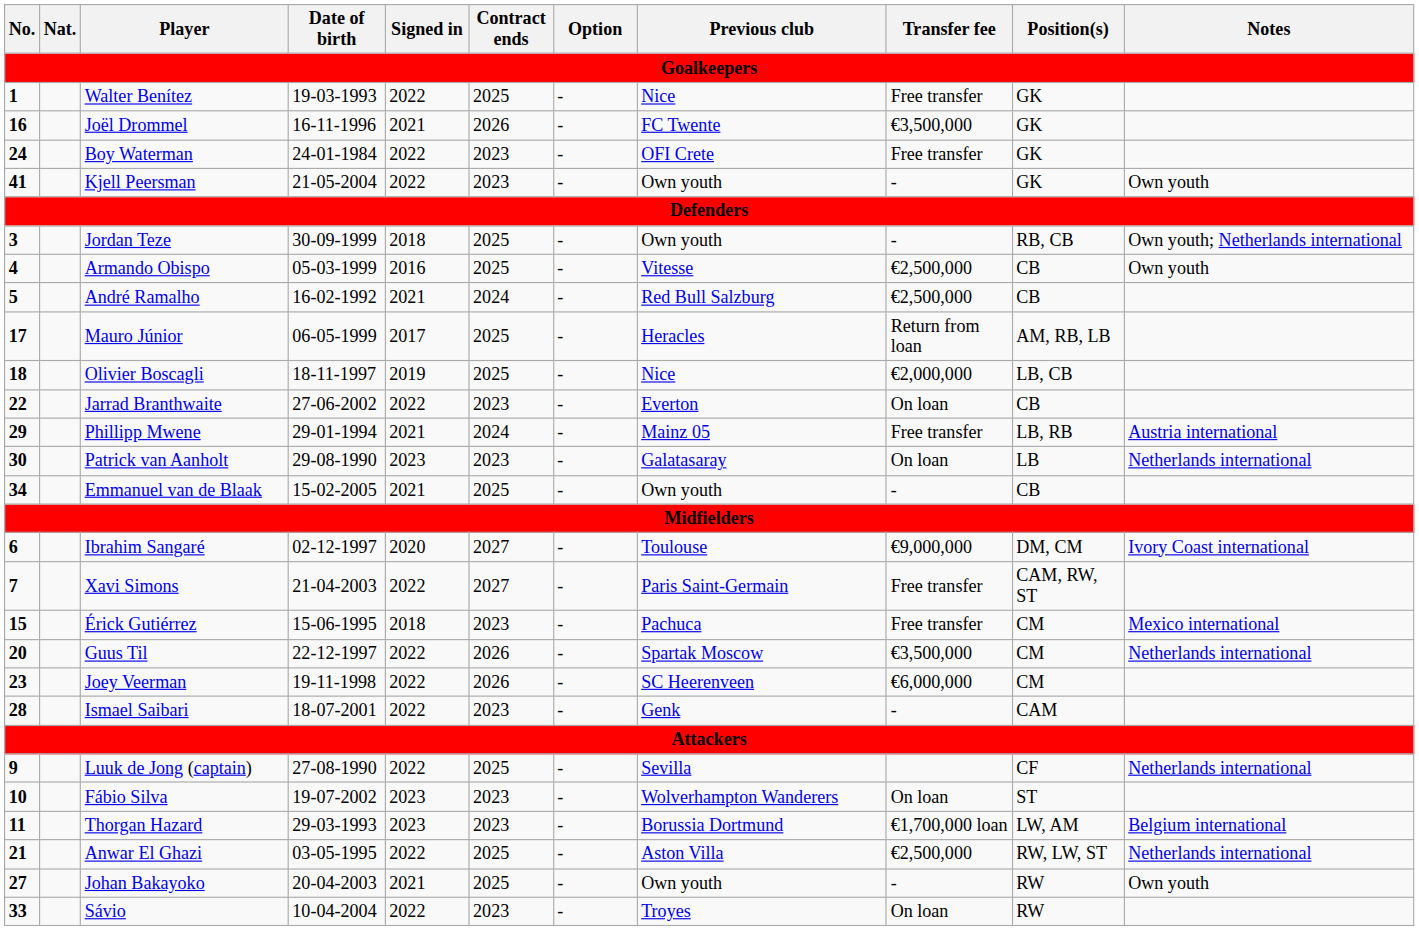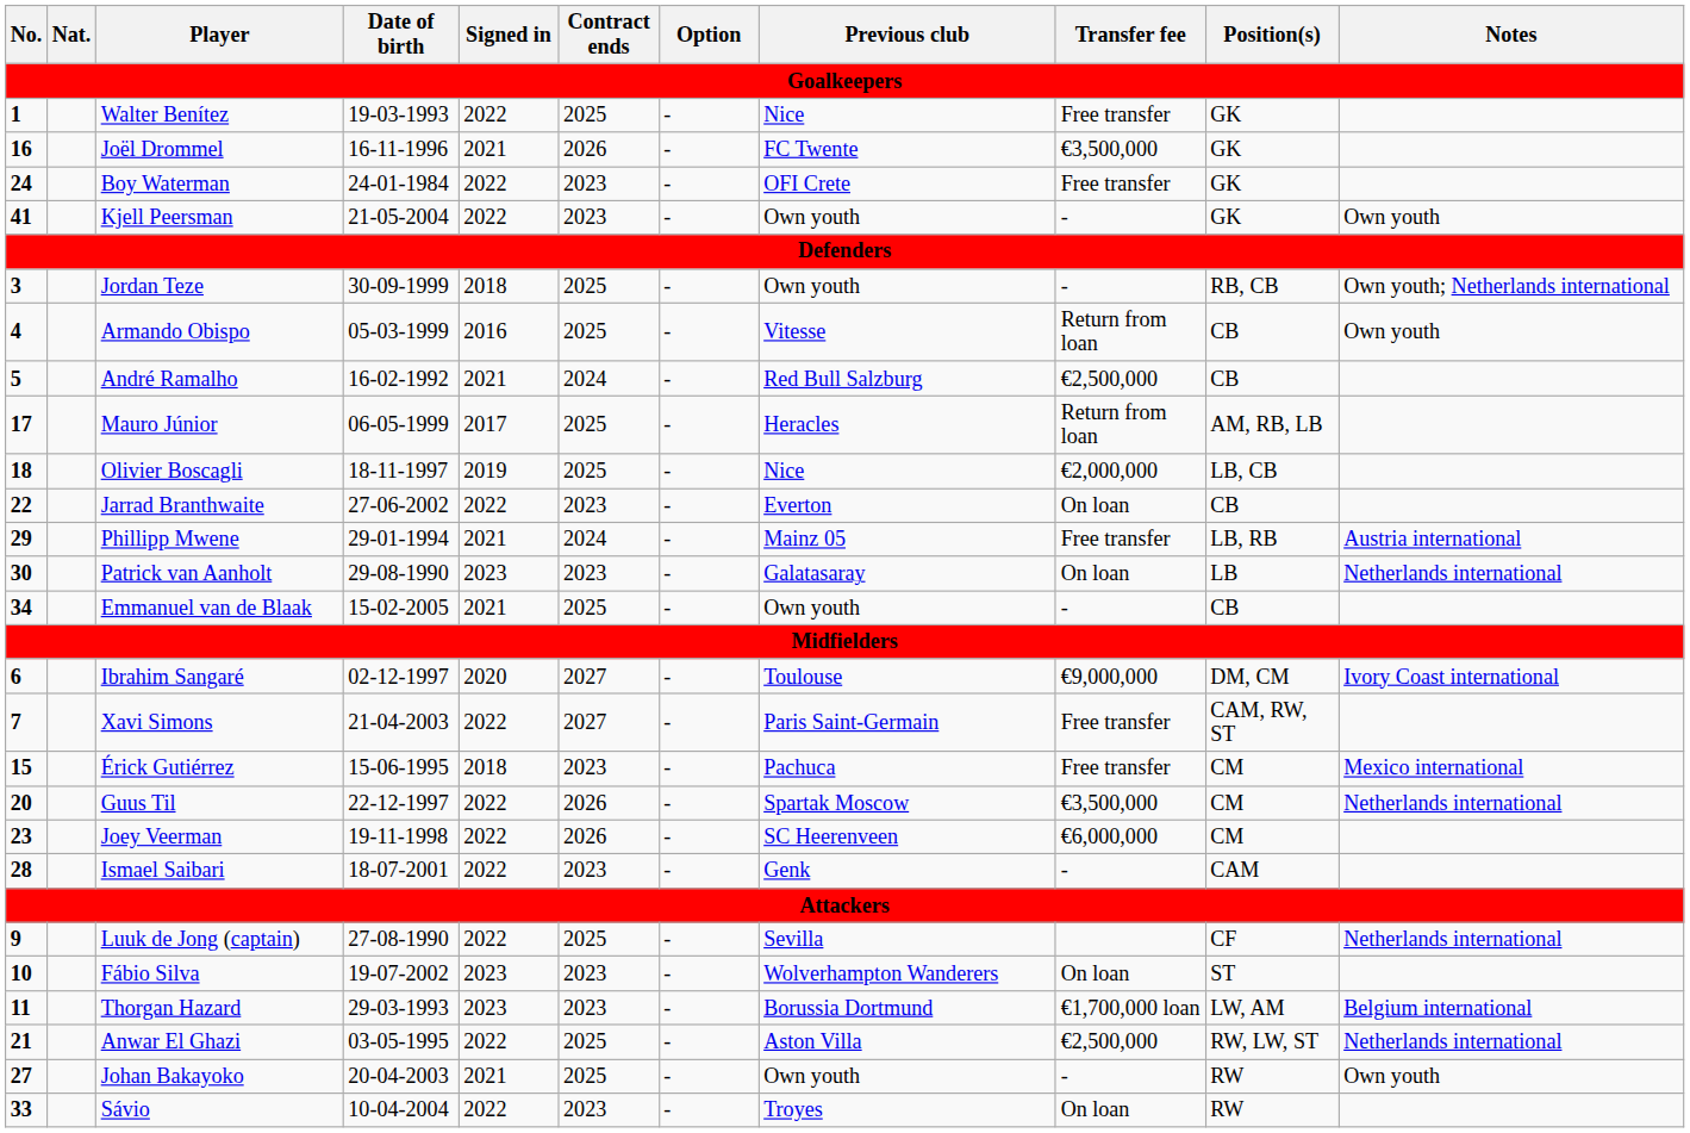Armando Obispo | Transfer fee: €2,500,000 -> Return from loan
